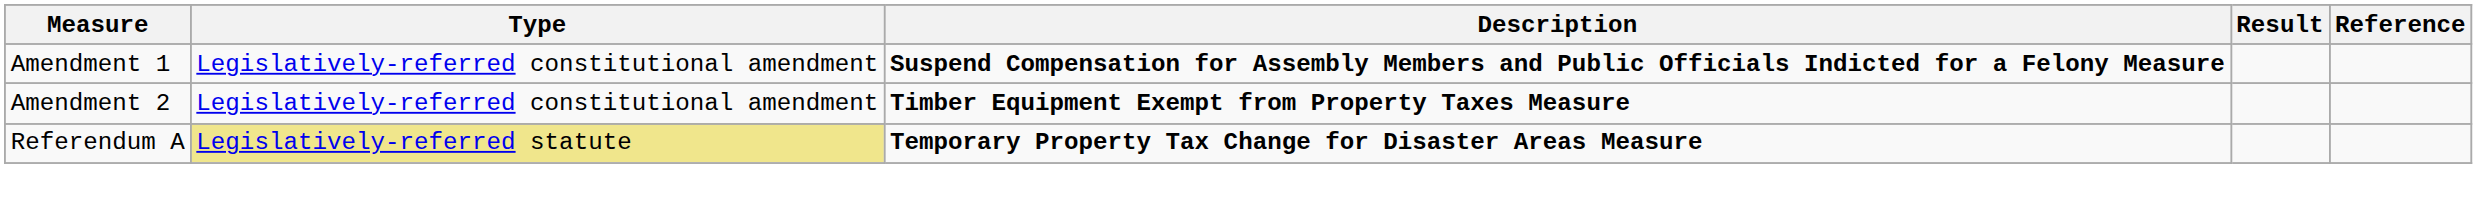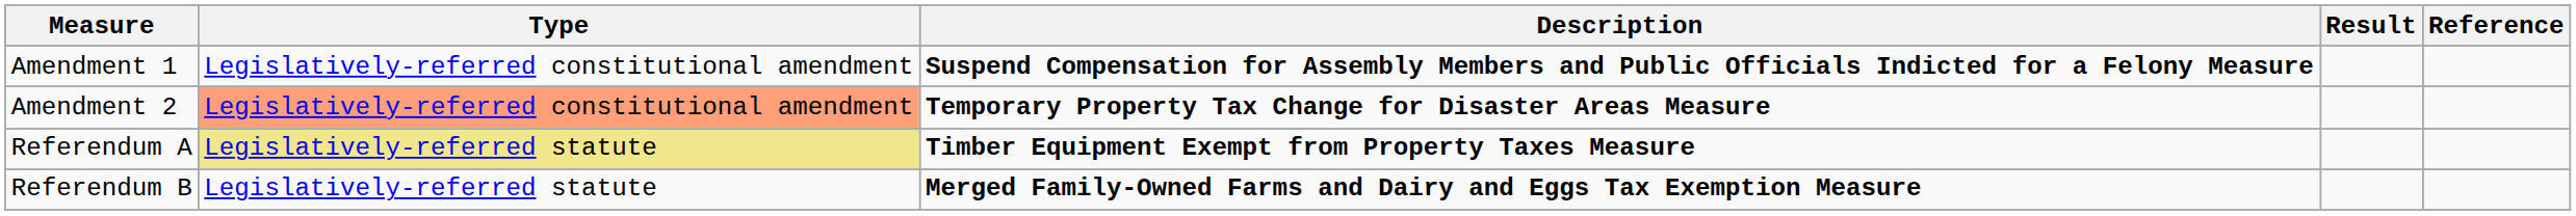Amendment 2 | Type: no background -> lightsalmon background
Amendment 2 | Description: Timber Equipment Exempt from Property Taxes Measure -> Temporary Property Tax Change for Disaster Areas Measure
Referendum A | Description: Temporary Property Tax Change for Disaster Areas Measure -> Timber Equipment Exempt from Property Taxes Measure
+ row: Referendum B | Legislatively-referred statute | Merged Family-Owned Farms and Dairy and Eggs Tax Exemption Measure
